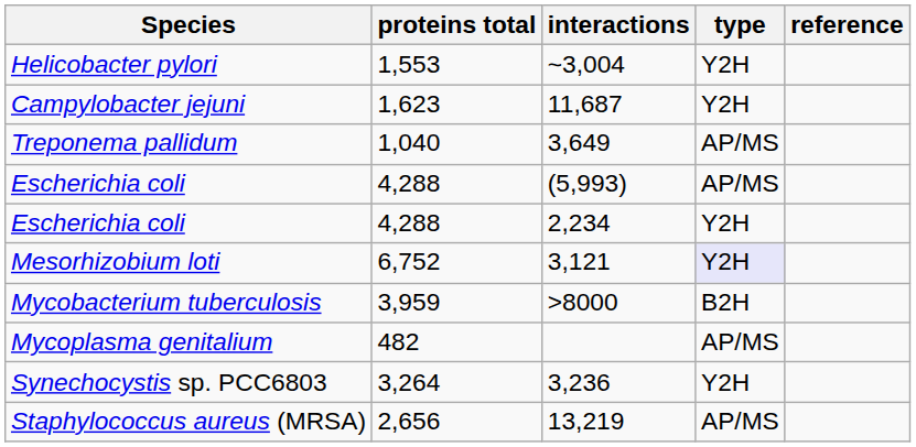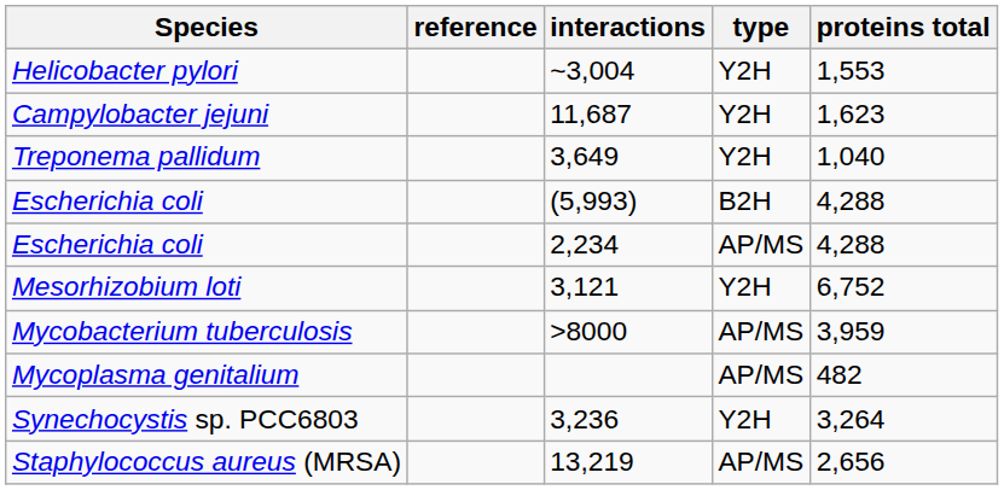columns swapped: proteins total <-> reference
Treponema pallidum | type: AP/MS -> Y2H
Escherichia coli / (5,993) | type: AP/MS -> B2H
Escherichia coli / 2,234 | type: Y2H -> AP/MS
Mesorhizobium loti | type: lavender background -> no background
Mycobacterium tuberculosis | type: B2H -> AP/MS
